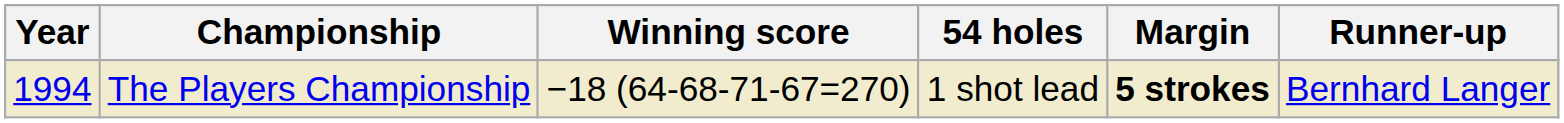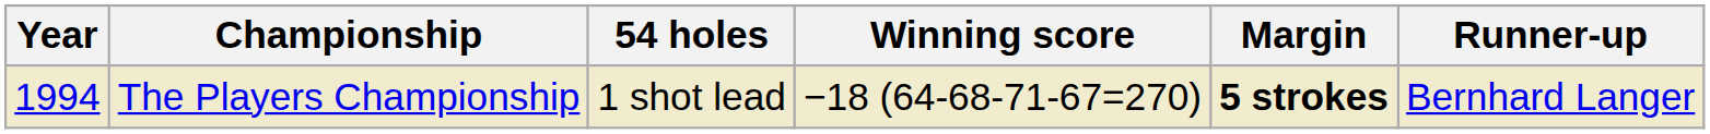columns swapped: 54 holes <-> Winning score
